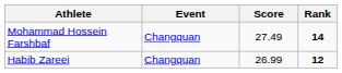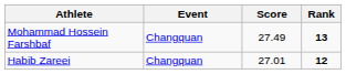Mohammad Hossein Farshbaf | Rank: 14 -> 13
Habib Zareei | Score: 26.99 -> 27.01
